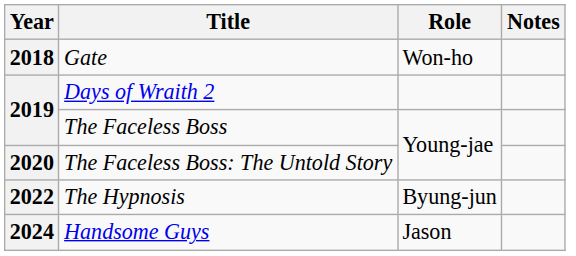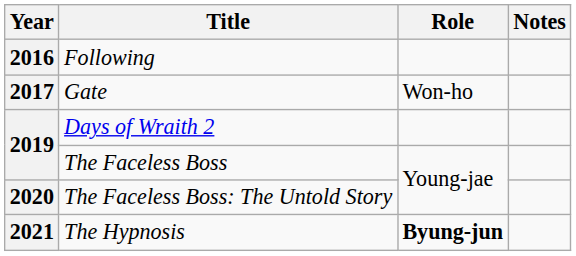+ row: 2016 | Following
Gate | Year: 2018 -> 2017
The Hypnosis | Year: 2022 -> 2021
The Hypnosis | Role: normal -> bold
- row: 2024 | Handsome Guys | Jason
